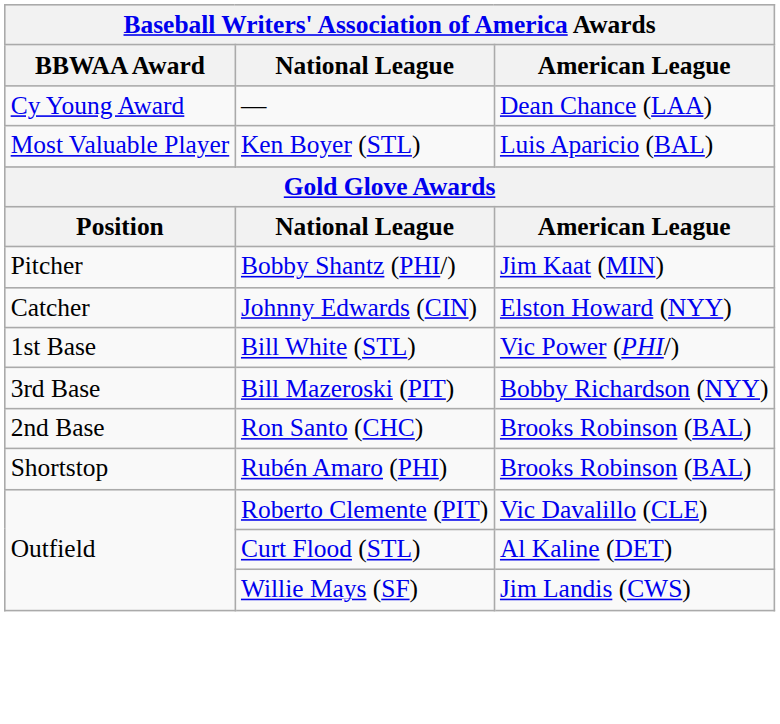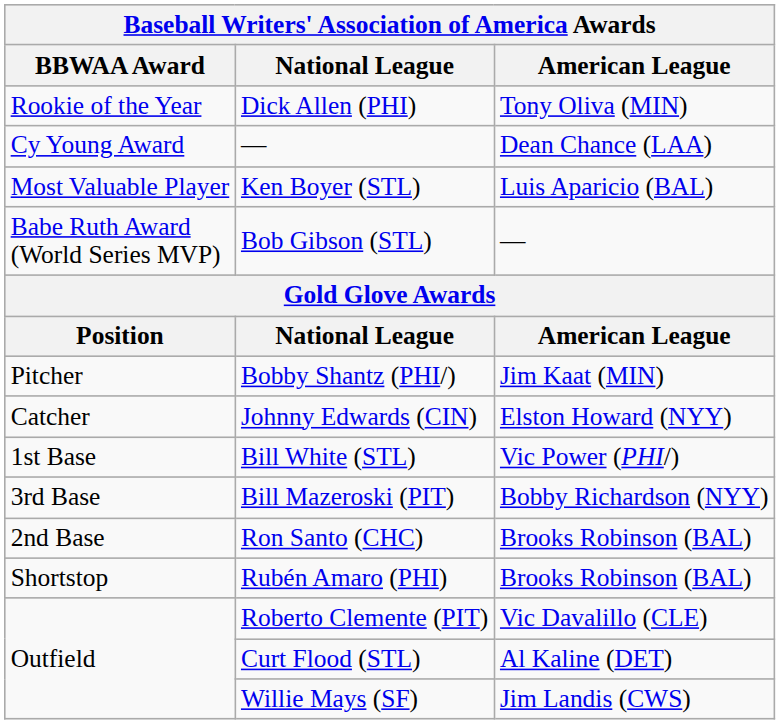+ row: Rookie of the Year | Dick Allen (PHI) | Tony Oliva (MIN)
+ row: Babe Ruth Award (World Series MVP) | Bob Gibson (STL) | —
